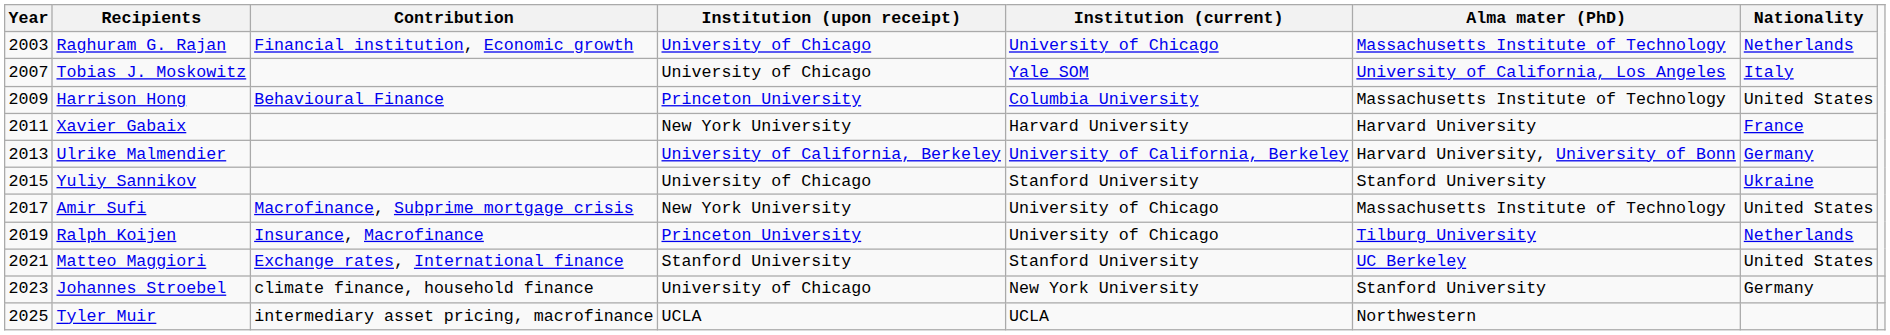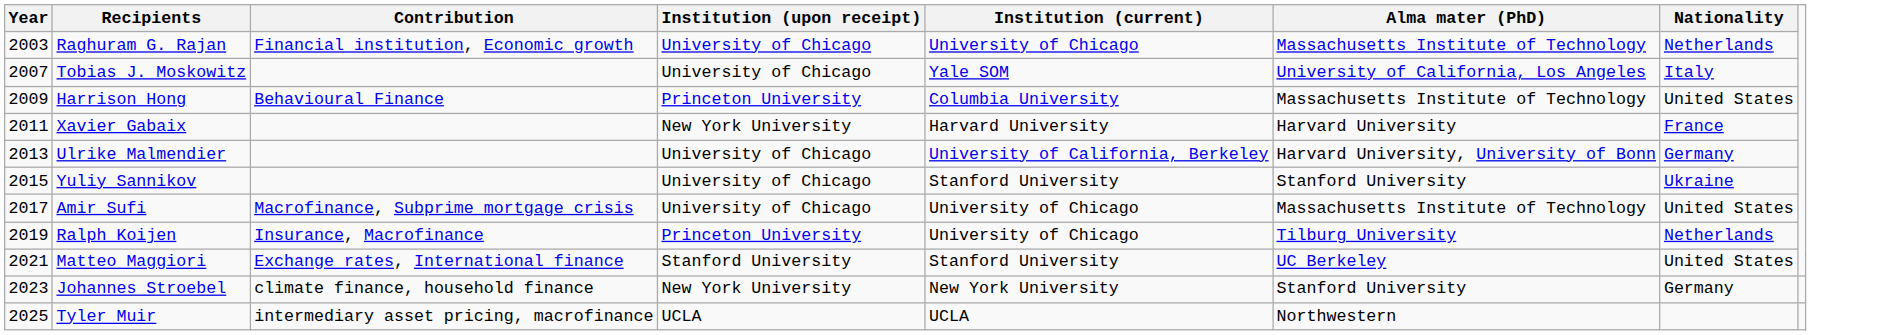Ulrike Malmendier | Institution (upon receipt): University of California, Berkeley -> University of Chicago
Amir Sufi | Institution (upon receipt): New York University -> University of Chicago
Johannes Stroebel | Institution (upon receipt): University of Chicago -> New York University
